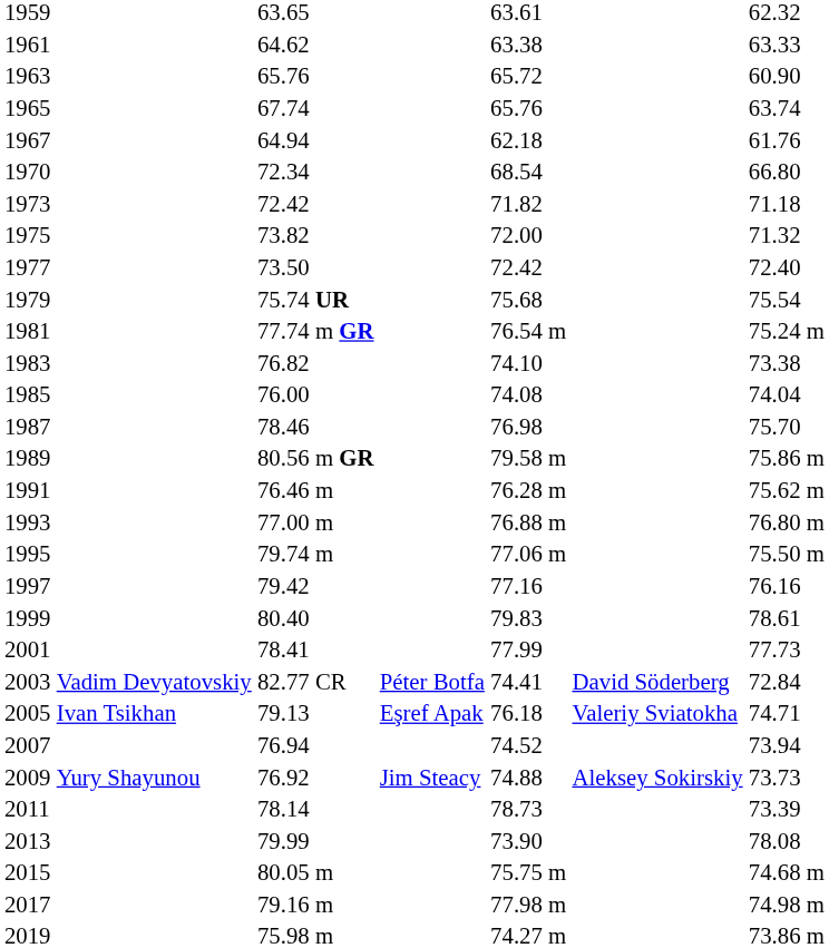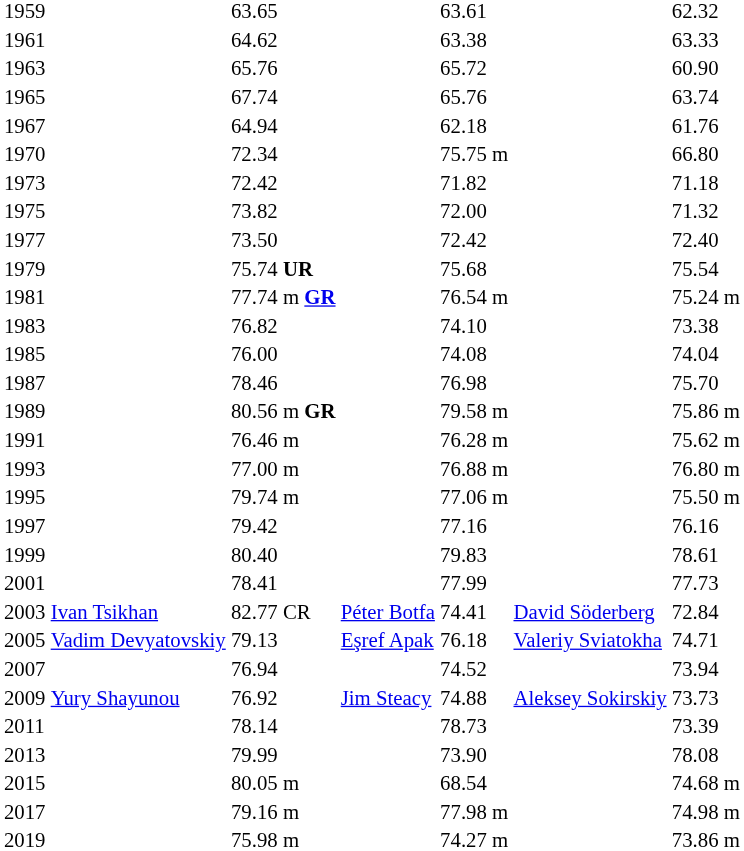1970 | column 5: 68.54 -> 75.75 m
2003 | column 2: Vadim Devyatovskiy -> Ivan Tsikhan
2005 | column 2: Ivan Tsikhan -> Vadim Devyatovskiy
2015 | column 5: 75.75 m -> 68.54
